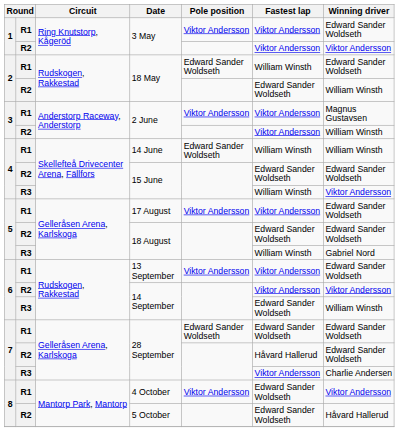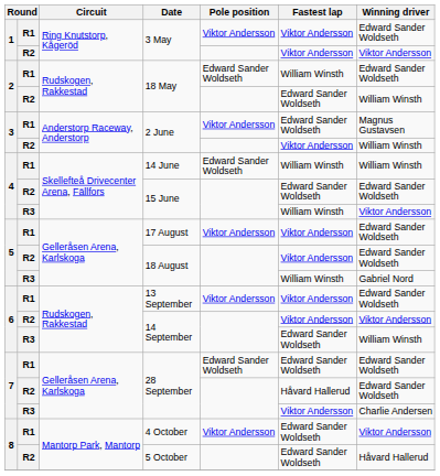R1 / 2 June | Fastest lap: Viktor Andersson -> Edward Sander Woldseth
R2 / 18 August | Fastest lap: Edward Sander Woldseth -> Viktor Andersson
